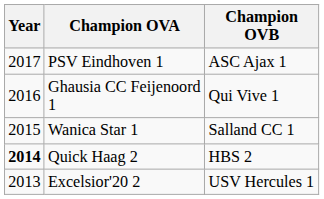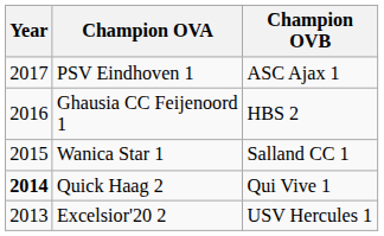Ghausia CC Feijenoord 1 | Champion OVB: Qui Vive 1 -> HBS 2
Quick Haag 2 | Champion OVB: HBS 2 -> Qui Vive 1
